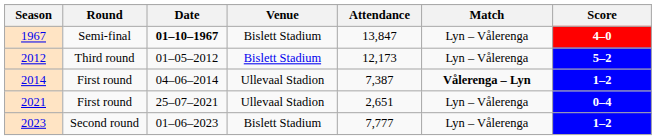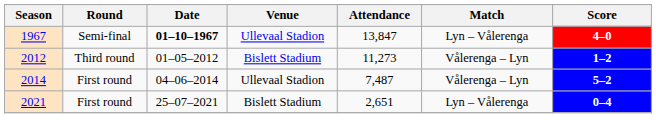1967 | Venue: Bislett Stadium -> Ullevaal Stadion
2012 | Attendance: 12,173 -> 11,273
2012 | Match: Lyn – Vålerenga -> Vålerenga – Lyn
2012 | Score: 5–2 -> 1–2
2014 | Attendance: 7,387 -> 7,487
2014 | Match: bold -> normal
2014 | Score: 1–2 -> 5–2
2021 | Venue: Ullevaal Stadion -> Bislett Stadium
- row: 2023 | Second round | 01–06–2023 | Bislett Stadium | 7,777 | Lyn – Vålerenga | 1–2
